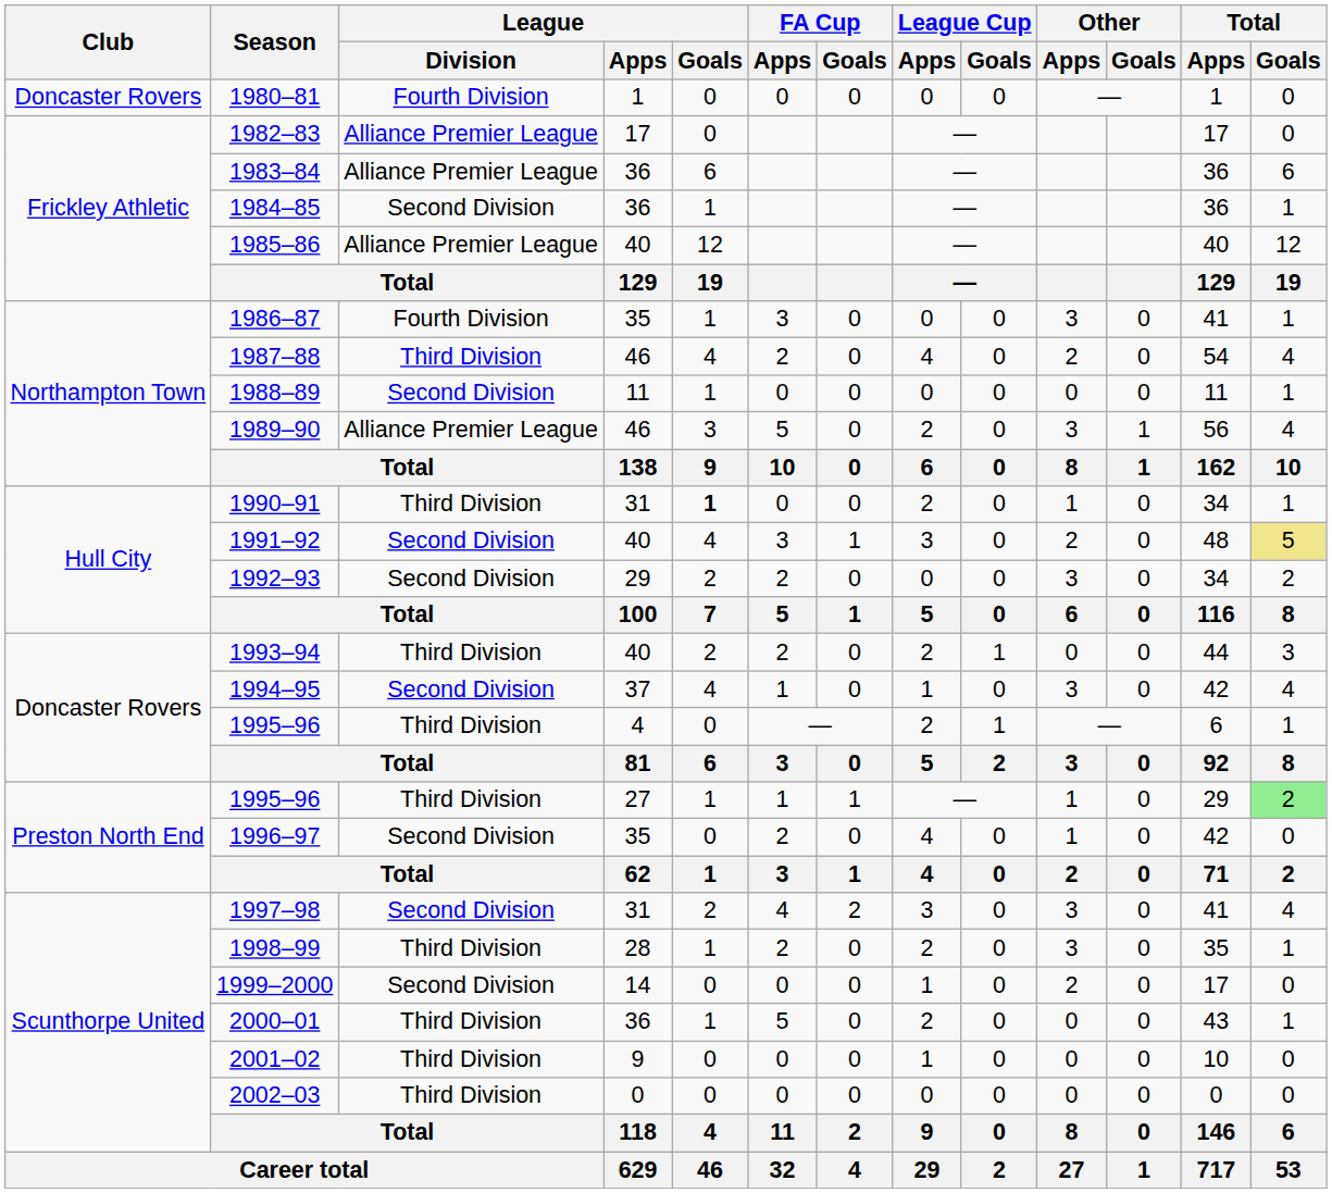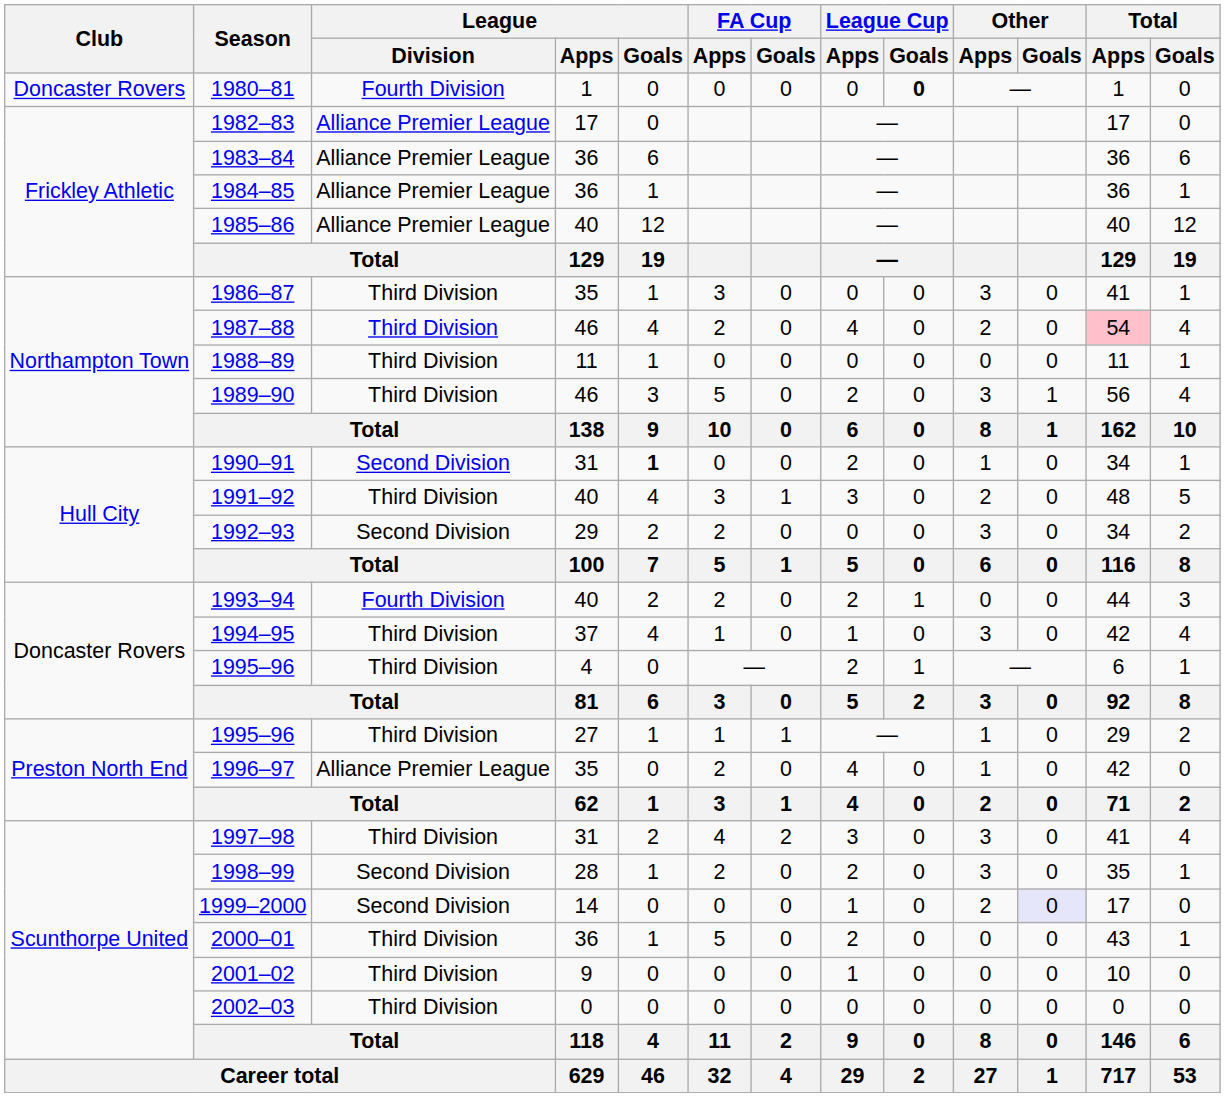1980–81 | League Cup / Goals: normal -> bold
1984–85 | League / Division: Second Division -> Alliance Premier League
1986–87 | League / Division: Fourth Division -> Third Division
1987–88 | Total / Apps: no background -> pink background
1988–89 | League / Division: Second Division -> Third Division
1989–90 | League / Division: Alliance Premier League -> Third Division
1990–91 | League / Division: Third Division -> Second Division
1991–92 | League / Division: Second Division -> Third Division
1991–92 | Total / Goals: khaki background -> no background
1993–94 | League / Division: Third Division -> Fourth Division
1994–95 | League / Division: Second Division -> Third Division
1995–96 / 27 | Total / Goals: lightgreen background -> no background
1996–97 | League / Division: Second Division -> Alliance Premier League
1997–98 | League / Division: Second Division -> Third Division
1998–99 | League / Division: Third Division -> Second Division
1999–2000 | Other / Goals: no background -> lavender background
